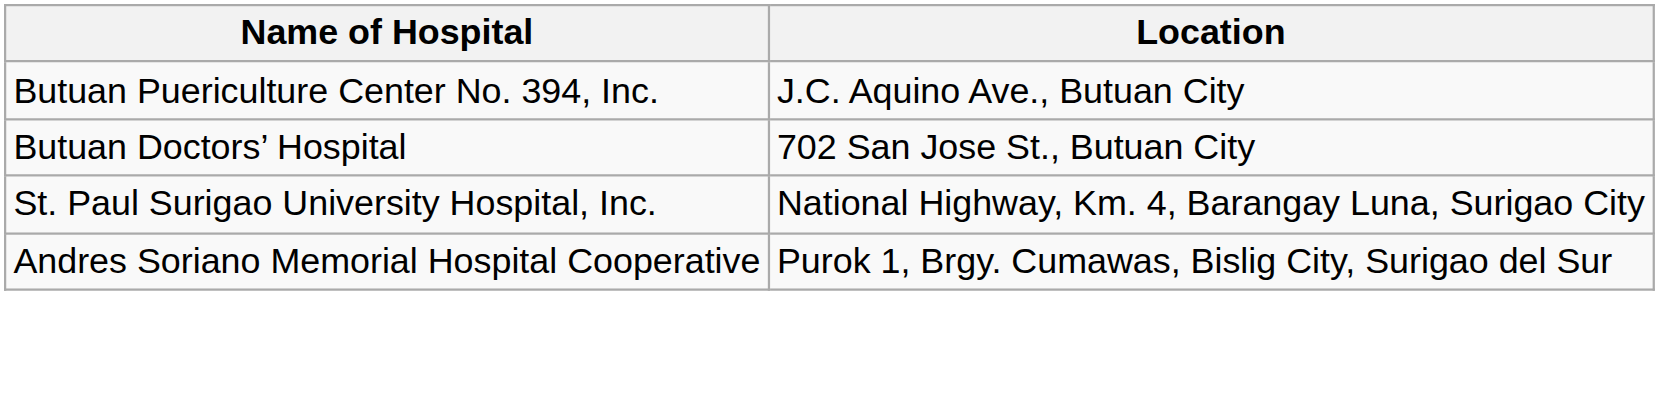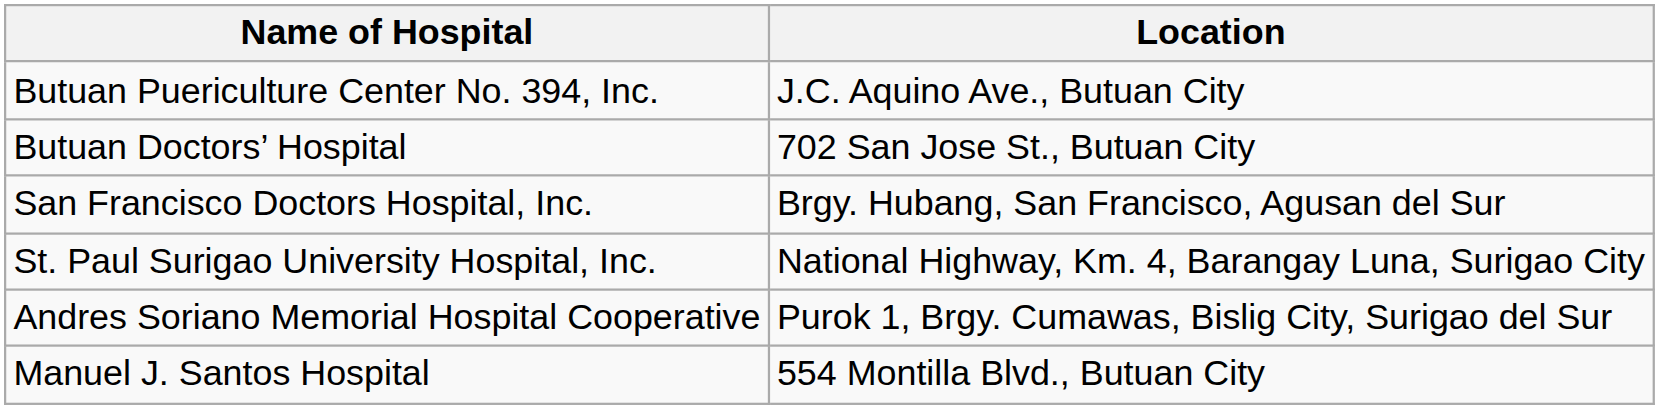+ row: San Francisco Doctors Hospital, Inc. | Brgy. Hubang, San Francisco, Agusan del Sur
+ row: Manuel J. Santos Hospital | 554 Montilla Blvd., Butuan City
